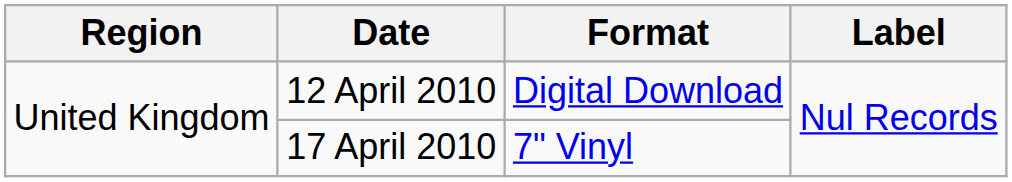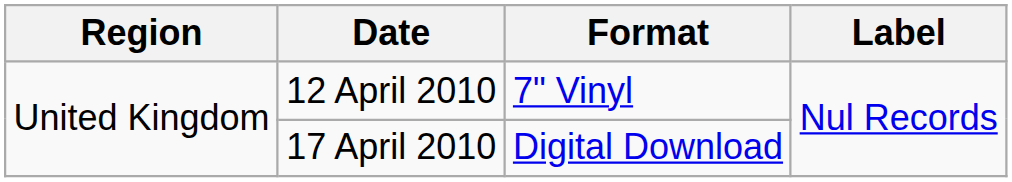12 April 2010 | Format: Digital Download -> 7" Vinyl
17 April 2010 | Format: 7" Vinyl -> Digital Download
